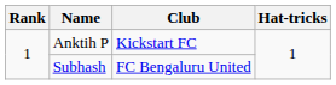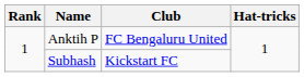Anktih P | Club: Kickstart FC -> FC Bengaluru United
Subhash | Club: FC Bengaluru United -> Kickstart FC
